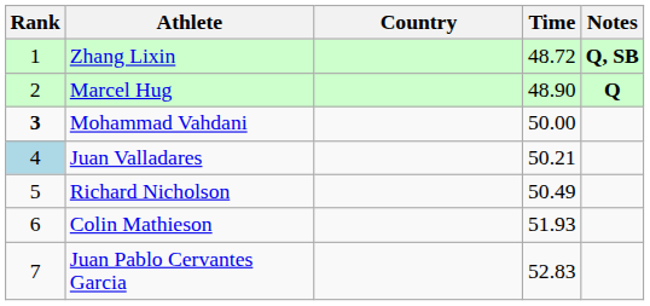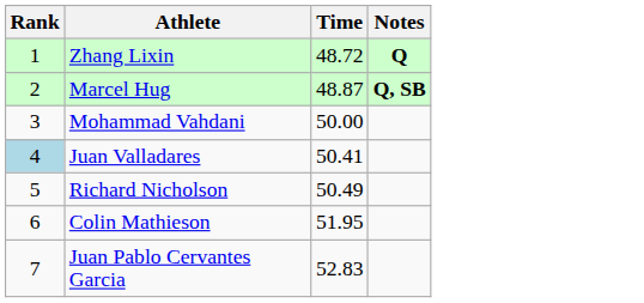- column: Country
Zhang Lixin | Notes: Q, SB -> Q
Marcel Hug | Time: 48.90 -> 48.87
Marcel Hug | Notes: Q -> Q, SB
Mohammad Vahdani | Rank: bold -> normal
Juan Valladares | Time: 50.21 -> 50.41
Colin Mathieson | Time: 51.93 -> 51.95
